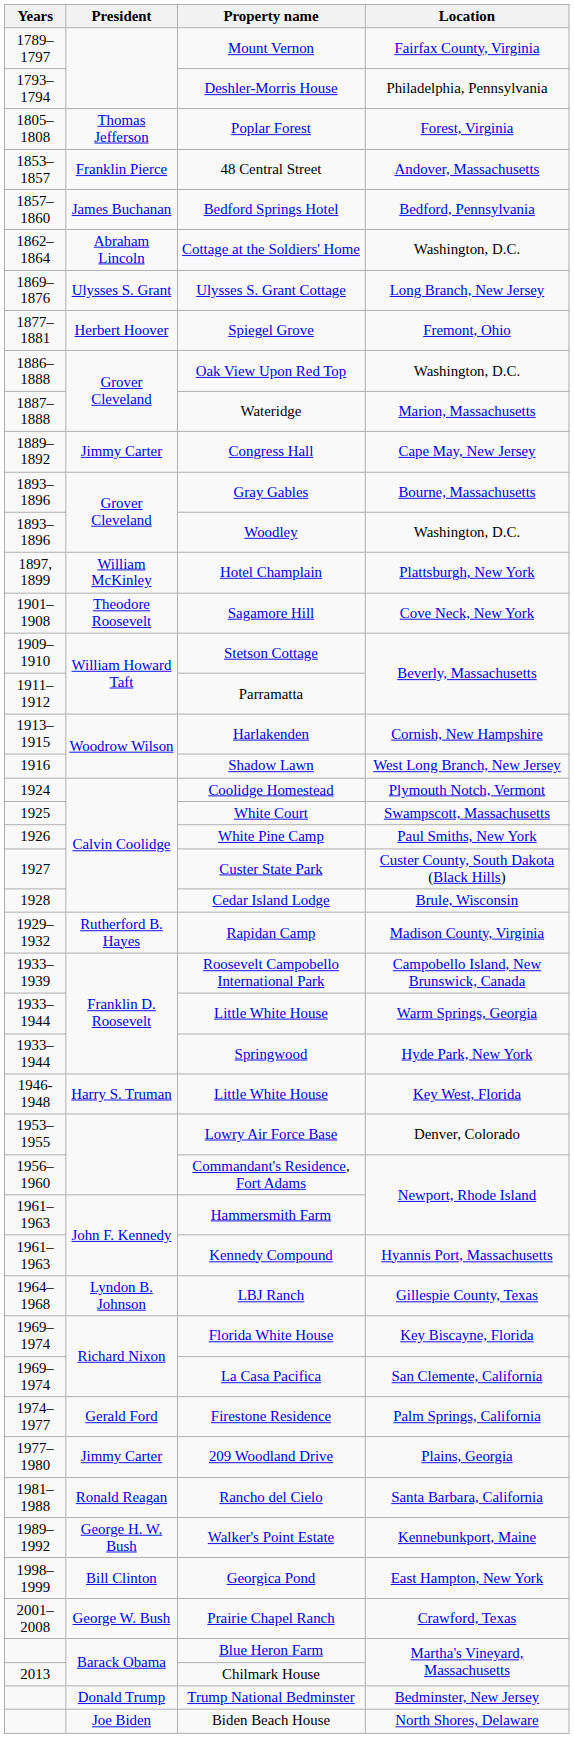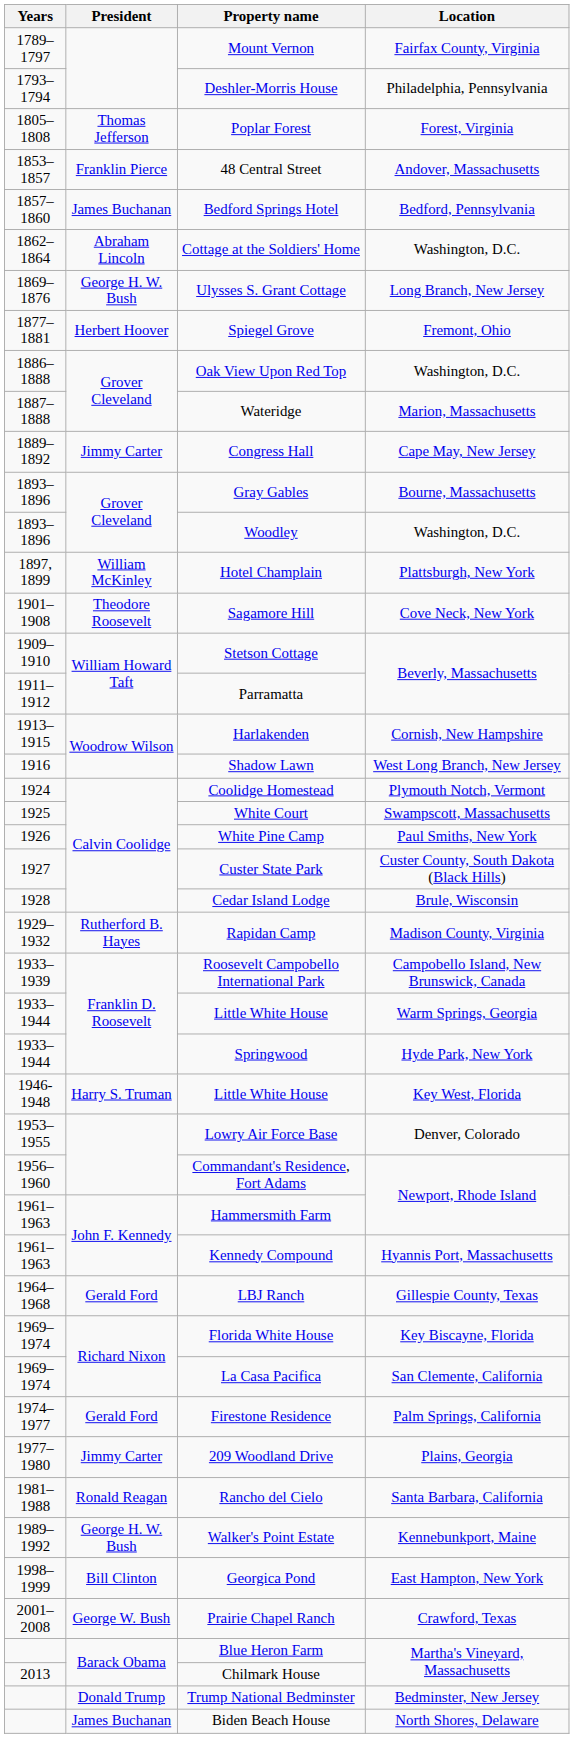Ulysses S. Grant Cottage | President: Ulysses S. Grant -> George H. W. Bush
LBJ Ranch | President: Lyndon B. Johnson -> Gerald Ford
Biden Beach House | President: Joe Biden -> James Buchanan
